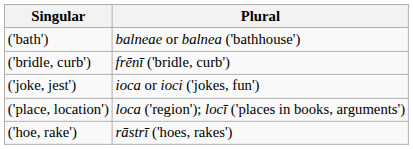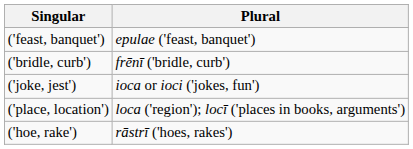- row: ('bath') | balneae or balnea ('bathhouse')
+ row: ('feast, banquet') | epulae ('feast, banquet')
